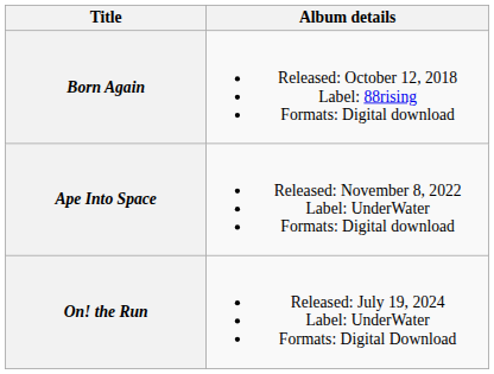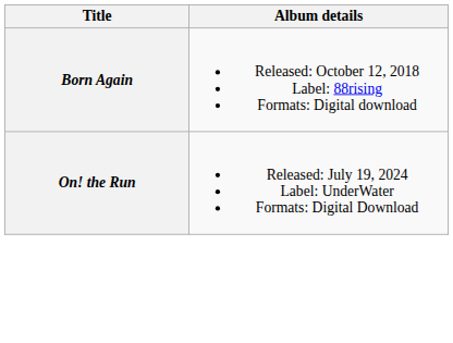- row: Ape Into Space | Released: November 8, 2022 Label: UnderWater Formats: Digital download
